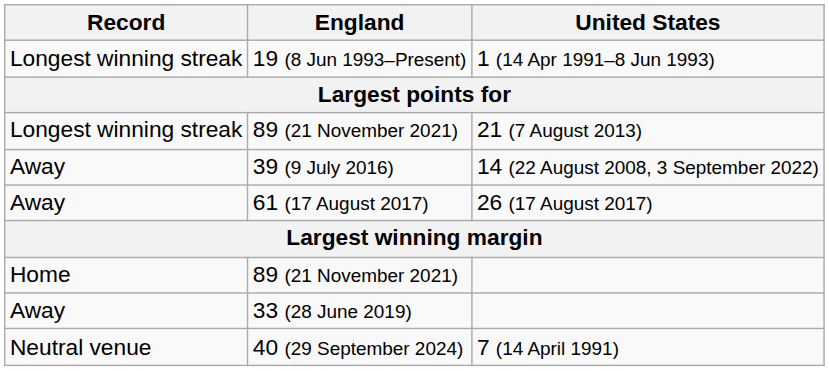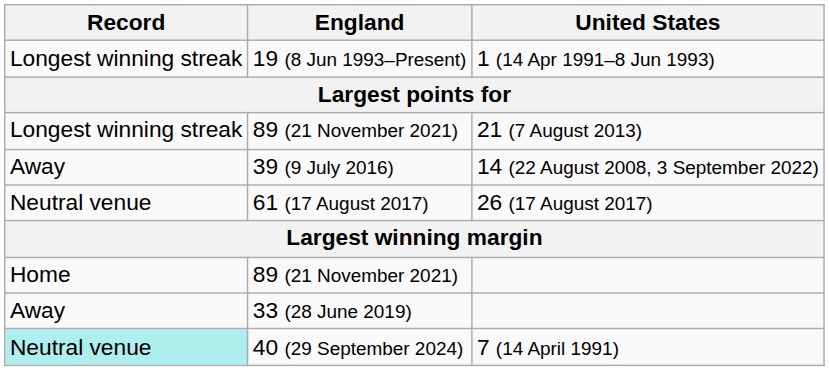61 (17 August 2017) | Record: Away -> Neutral venue
40 (29 September 2024) | Record: no background -> paleturquoise background
